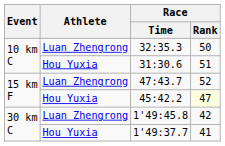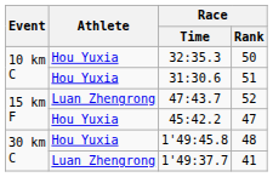32:35.3 | Athlete: Luan Zhengrong -> Hou Yuxia
45:42.2 | Race / Rank: lightyellow background -> no background
1'49:45.8 | Athlete: Luan Zhengrong -> Hou Yuxia
1'49:45.8 | Race / Rank: 42 -> 48
1'49:37.7 | Athlete: Hou Yuxia -> Luan Zhengrong
